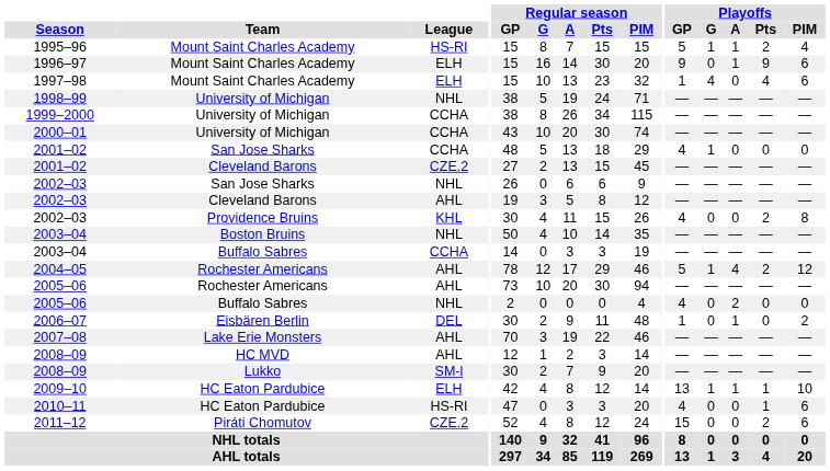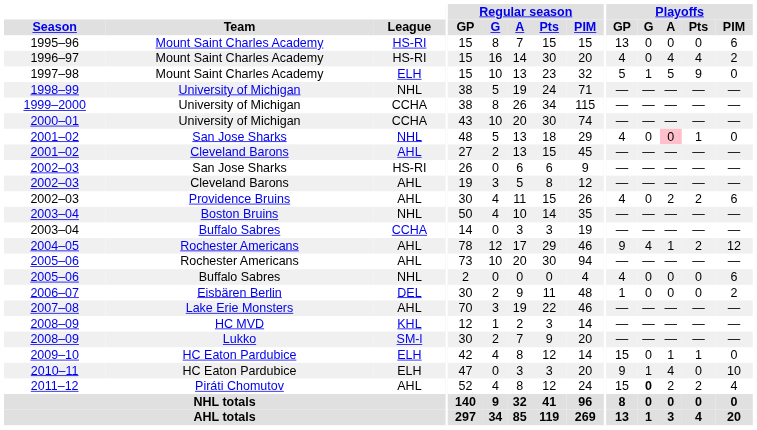1995–96 | Playoffs / GP: 5 -> 13
1995–96 | Playoffs / G: 1 -> 0
1995–96 | Playoffs / A: 1 -> 0
1995–96 | Playoffs / Pts: 2 -> 0
1995–96 | Playoffs / PIM: 4 -> 6
1996–97 | League: ELH -> HS-RI
1996–97 | Playoffs / GP: 9 -> 4
1996–97 | Playoffs / A: 1 -> 4
1996–97 | Playoffs / Pts: 9 -> 4
1996–97 | Playoffs / PIM: 6 -> 2
1997–98 | Playoffs / GP: 1 -> 5
1997–98 | Playoffs / G: 4 -> 1
1997–98 | Playoffs / A: 0 -> 5
1997–98 | Playoffs / Pts: 4 -> 9
1997–98 | Playoffs / PIM: 6 -> 0
2001–02 / San Jose Sharks | League: CCHA -> NHL
2001–02 / San Jose Sharks | Playoffs / G: 1 -> 0
2001–02 / San Jose Sharks | Playoffs / A: no background -> pink background
2001–02 / San Jose Sharks | Playoffs / Pts: 0 -> 1
2001–02 / Cleveland Barons | League: CZE.2 -> AHL
2002–03 / San Jose Sharks | League: NHL -> HS-RI
2002–03 / Providence Bruins | League: KHL -> AHL
2002–03 / Providence Bruins | Playoffs / A: 0 -> 2
2002–03 / Providence Bruins | Playoffs / PIM: 8 -> 6
2004–05 | Playoffs / GP: 5 -> 9
2004–05 | Playoffs / G: 1 -> 4
2004–05 | Playoffs / A: 4 -> 1
2005–06 / Buffalo Sabres | Playoffs / A: 2 -> 0
2005–06 / Buffalo Sabres | Playoffs / PIM: 0 -> 6
2006–07 | Playoffs / A: 1 -> 0
2008–09 / HC MVD | League: AHL -> KHL
2009–10 | Playoffs / GP: 13 -> 15
2009–10 | Playoffs / G: 1 -> 0
2009–10 | Playoffs / PIM: 10 -> 0
2010–11 | League: HS-RI -> ELH
2010–11 | Playoffs / GP: 4 -> 9
2010–11 | Playoffs / G: 0 -> 1
2010–11 | Playoffs / A: 0 -> 4
2010–11 | Playoffs / Pts: 1 -> 0
2010–11 | Playoffs / PIM: 6 -> 10
2011–12 | League: CZE.2 -> AHL
2011–12 | Playoffs / G: normal -> bold
2011–12 | Playoffs / A: 0 -> 2
2011–12 | Playoffs / PIM: 6 -> 4
